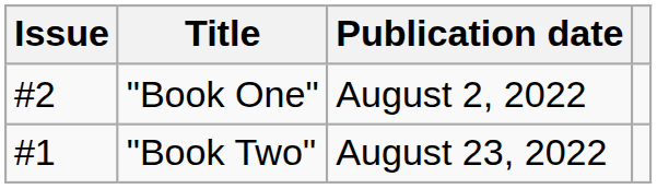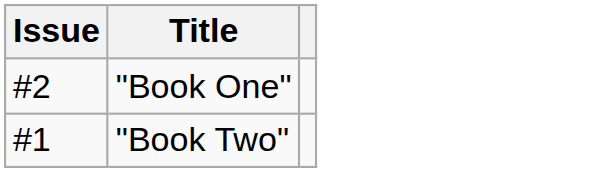- column: Publication date | August 2, 2022 | August 23, 2022
